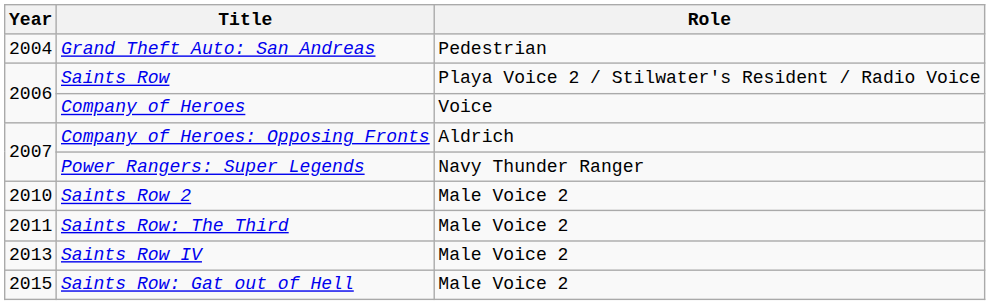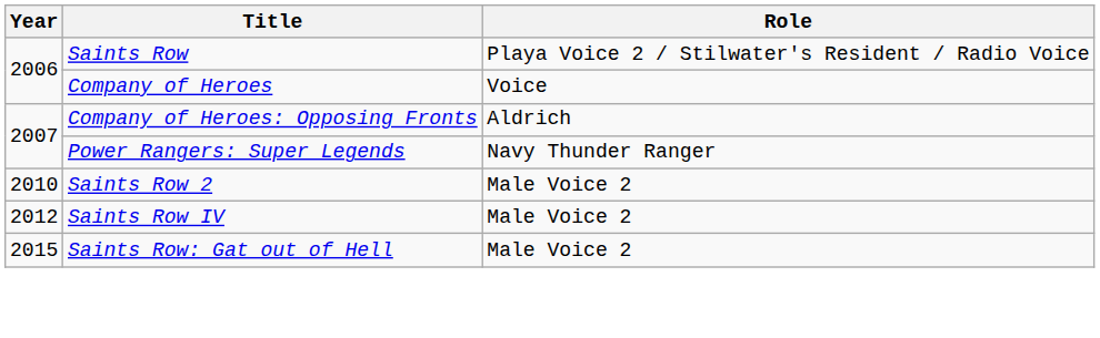- row: 2004 | Grand Theft Auto: San Andreas | Pedestrian
- row: 2011 | Saints Row: The Third | Male Voice 2
Saints Row IV | Year: 2013 -> 2012
